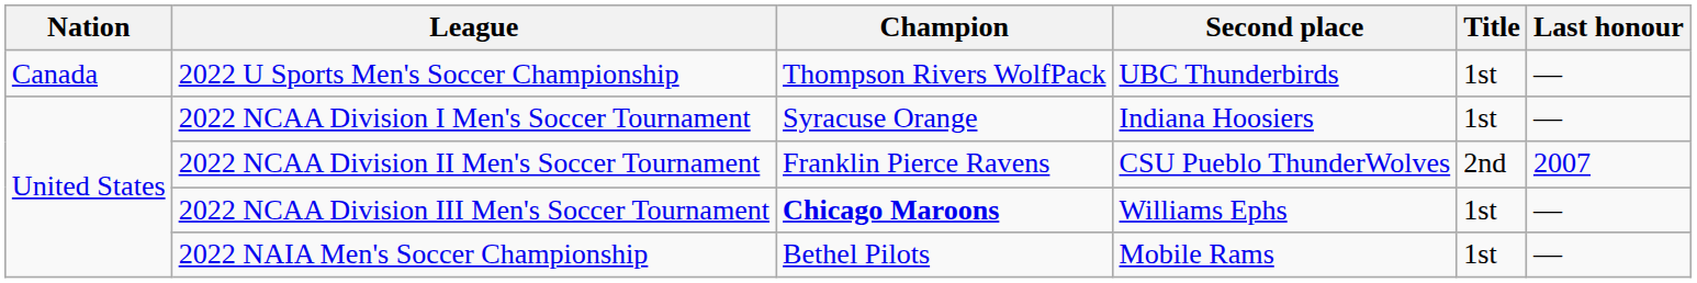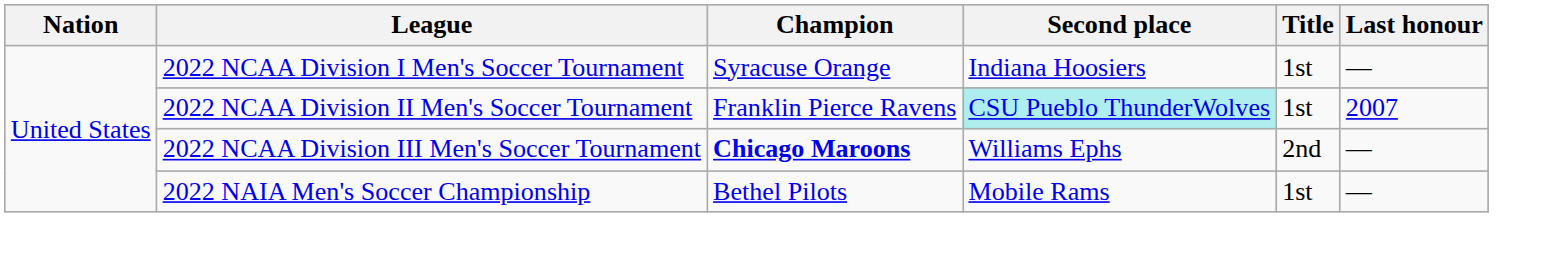- row: Canada | 2022 U Sports Men's Soccer Championship | Thompson Rivers WolfPack | UBC Thunderbirds | 1st | —
2022 NCAA Division II Men's Soccer Tournament | Second place: no background -> paleturquoise background
2022 NCAA Division II Men's Soccer Tournament | Title: 2nd -> 1st
2022 NCAA Division III Men's Soccer Tournament | Title: 1st -> 2nd
